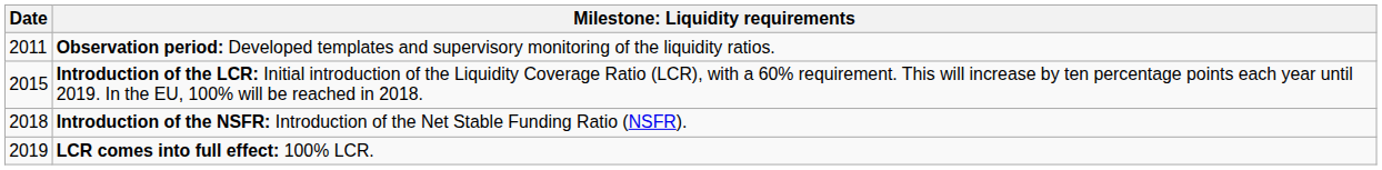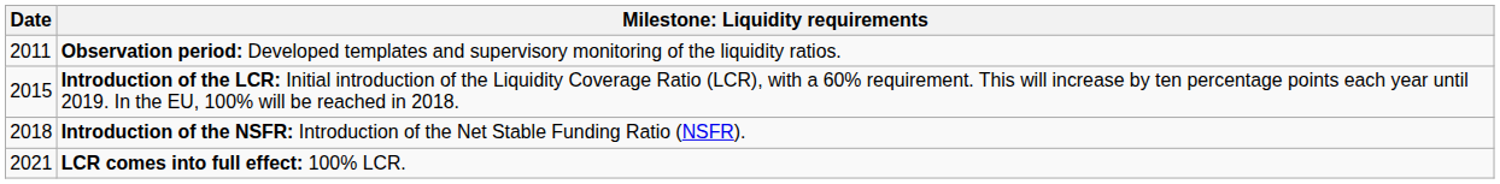LCR comes into full effect: 100% LCR. | Date: 2019 -> 2021
